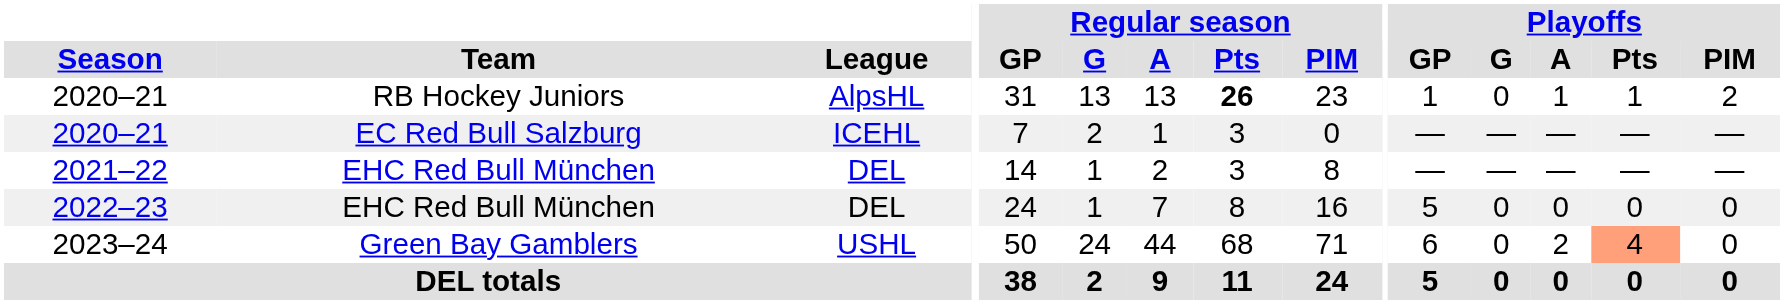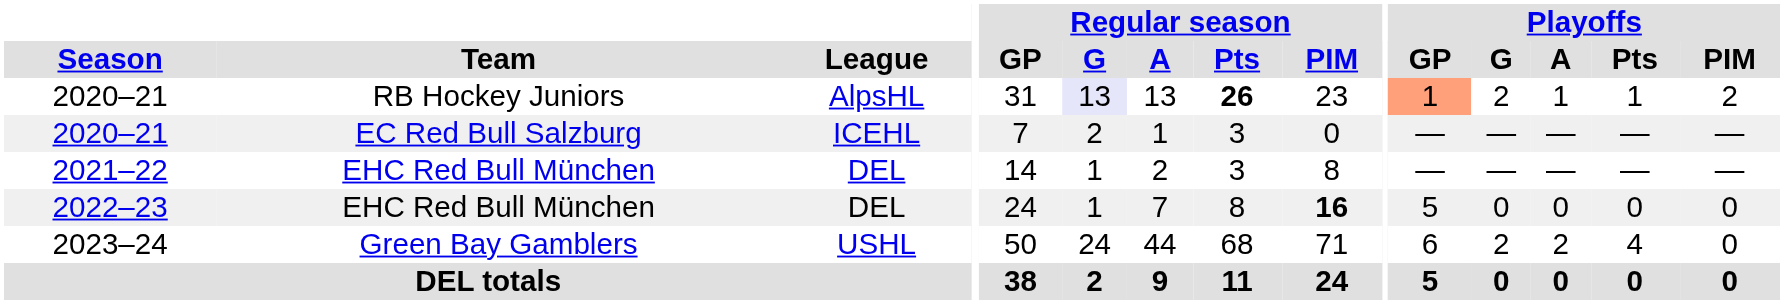2020–21 / RB Hockey Juniors | Regular season / G: no background -> lavender background
2020–21 / RB Hockey Juniors | Playoffs / GP: no background -> lightsalmon background
2020–21 / RB Hockey Juniors | Playoffs / G: 0 -> 2
2022–23 | Regular season / PIM: normal -> bold
2023–24 | Playoffs / G: 0 -> 2
2023–24 | Playoffs / Pts: lightsalmon background -> no background
